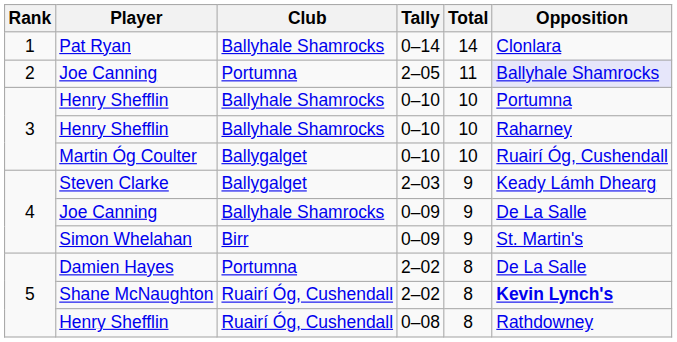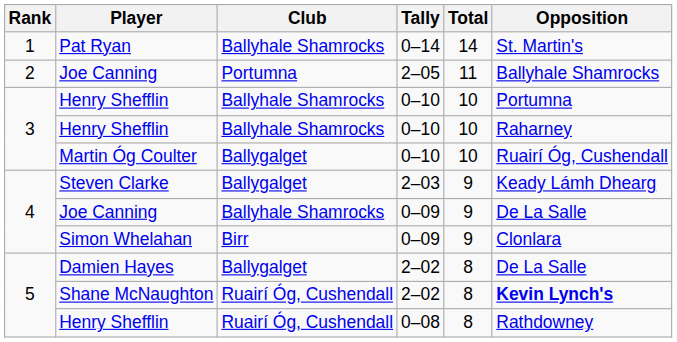Pat Ryan | Opposition: Clonlara -> St. Martin's
Joe Canning / 2–05 | Opposition: lavender background -> no background
Simon Whelahan | Opposition: St. Martin's -> Clonlara
Damien Hayes | Club: Portumna -> Ballygalget
